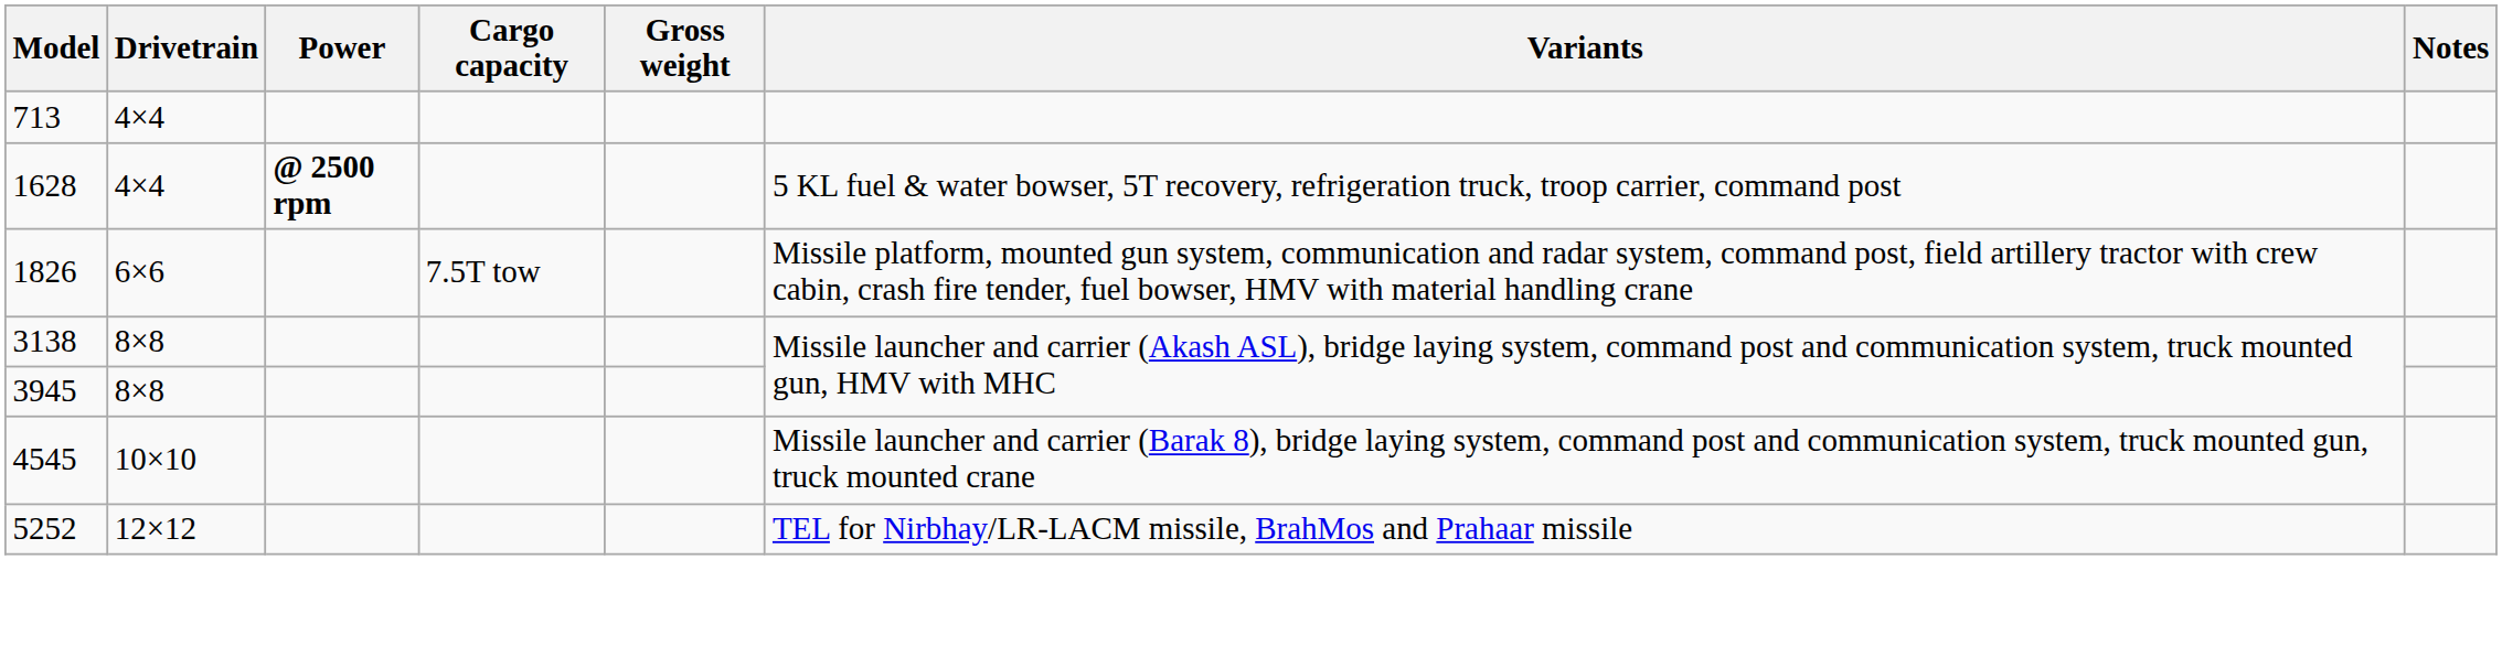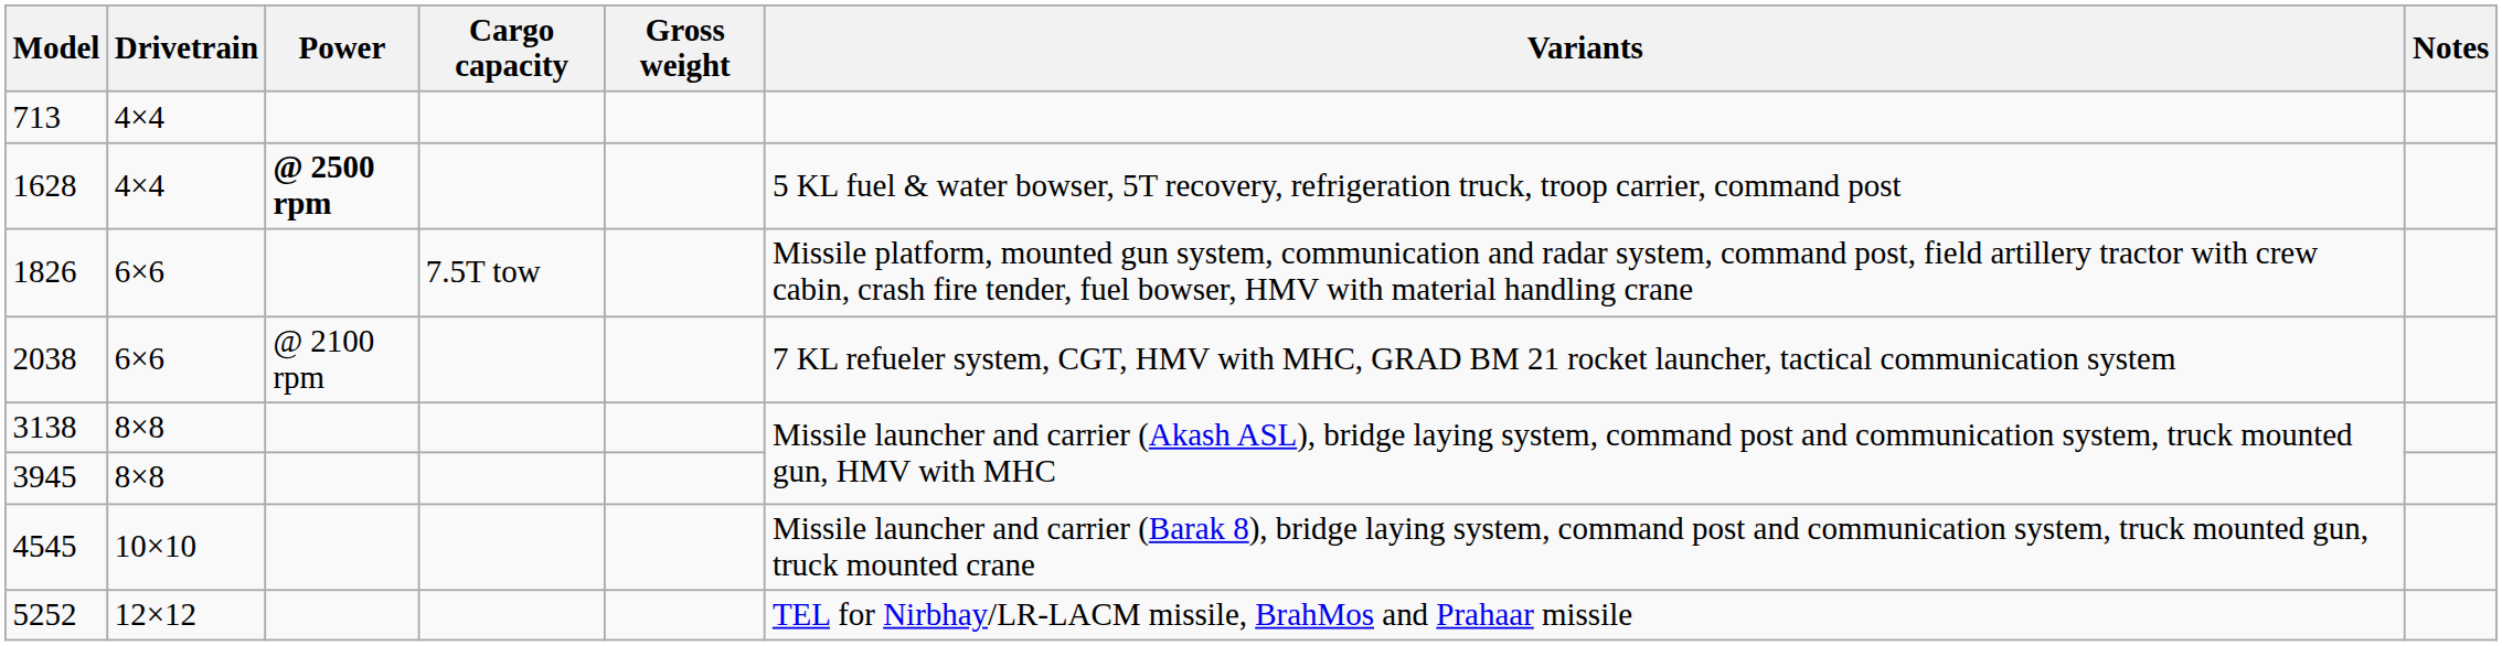+ row: 2038 | 6×6 | @ 2100 rpm | 7 KL refueler system, CGT, HMV with MHC, GRAD BM 21 rocket launcher, tactical communication system
